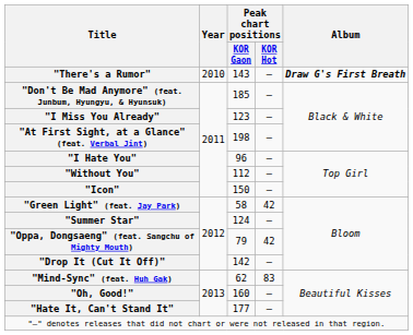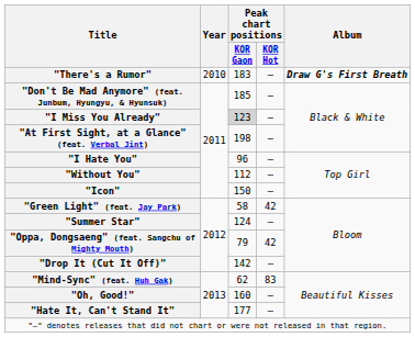"There's a Rumor" | Peak chart positions / KOR Gaon: 143 -> 183
"I Miss You Already" | Peak chart positions / KOR Gaon: no background -> lightgrey background
